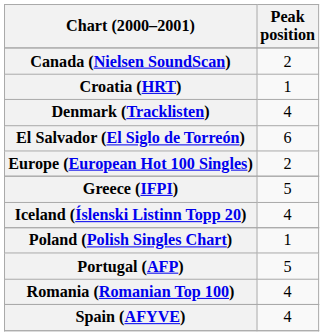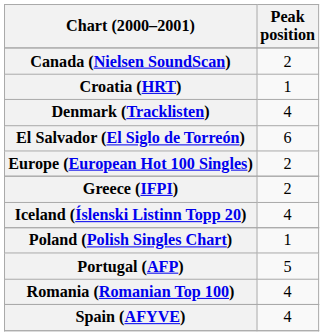Greece (IFPI) | Peak position: 5 -> 2
